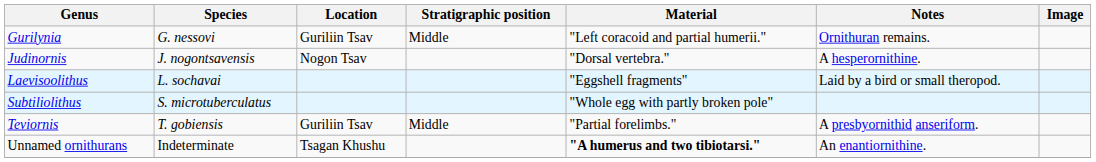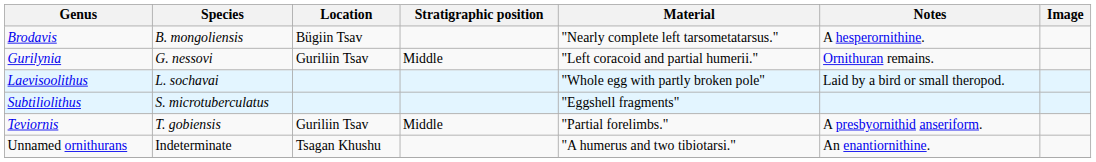+ row: Brodavis | B. mongoliensis | Bügiin Tsav | "Nearly complete left tarsometatarsus." | A hesperornithine.
- row: Judinornis | J. nogontsavensis | Nogon Tsav | "Dorsal vertebra." | A hesperornithine.
Laevisoolithus | Material: "Eggshell fragments" -> "Whole egg with partly broken pole"
Subtiliolithus | Material: "Whole egg with partly broken pole" -> "Eggshell fragments"
Unnamed ornithurans | Material: bold -> normal
